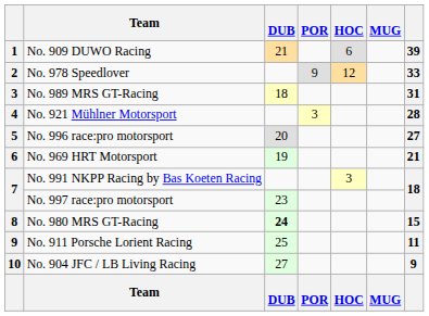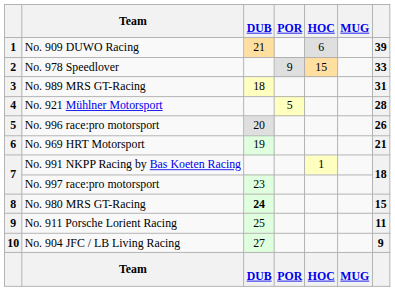No. 978 Speedlover | HOC: 12 -> 15
No. 921 Mühlner Motorsport | POR: 3 -> 5
No. 996 race:pro motorsport | column 7: 27 -> 26
No. 991 NKPP Racing by Bas Koeten Racing | HOC: 3 -> 1
